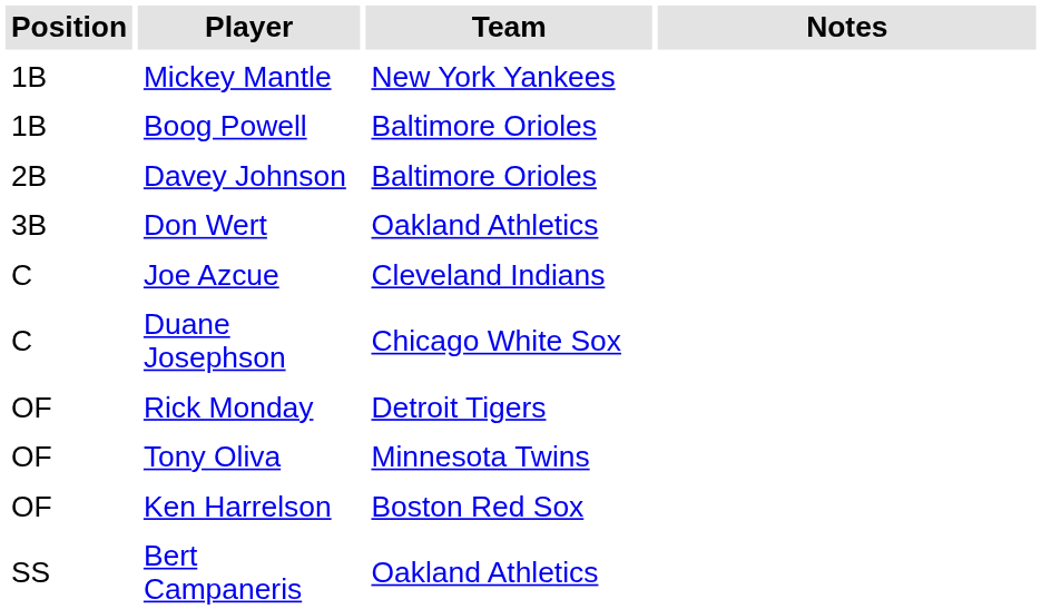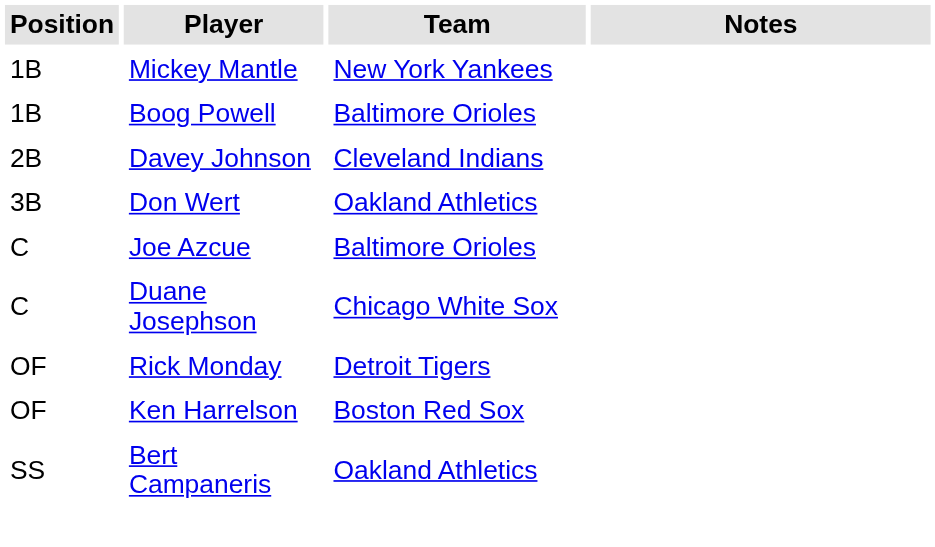Davey Johnson | Team: Baltimore Orioles -> Cleveland Indians
Joe Azcue | Team: Cleveland Indians -> Baltimore Orioles
- row: OF | Tony Oliva | Minnesota Twins
